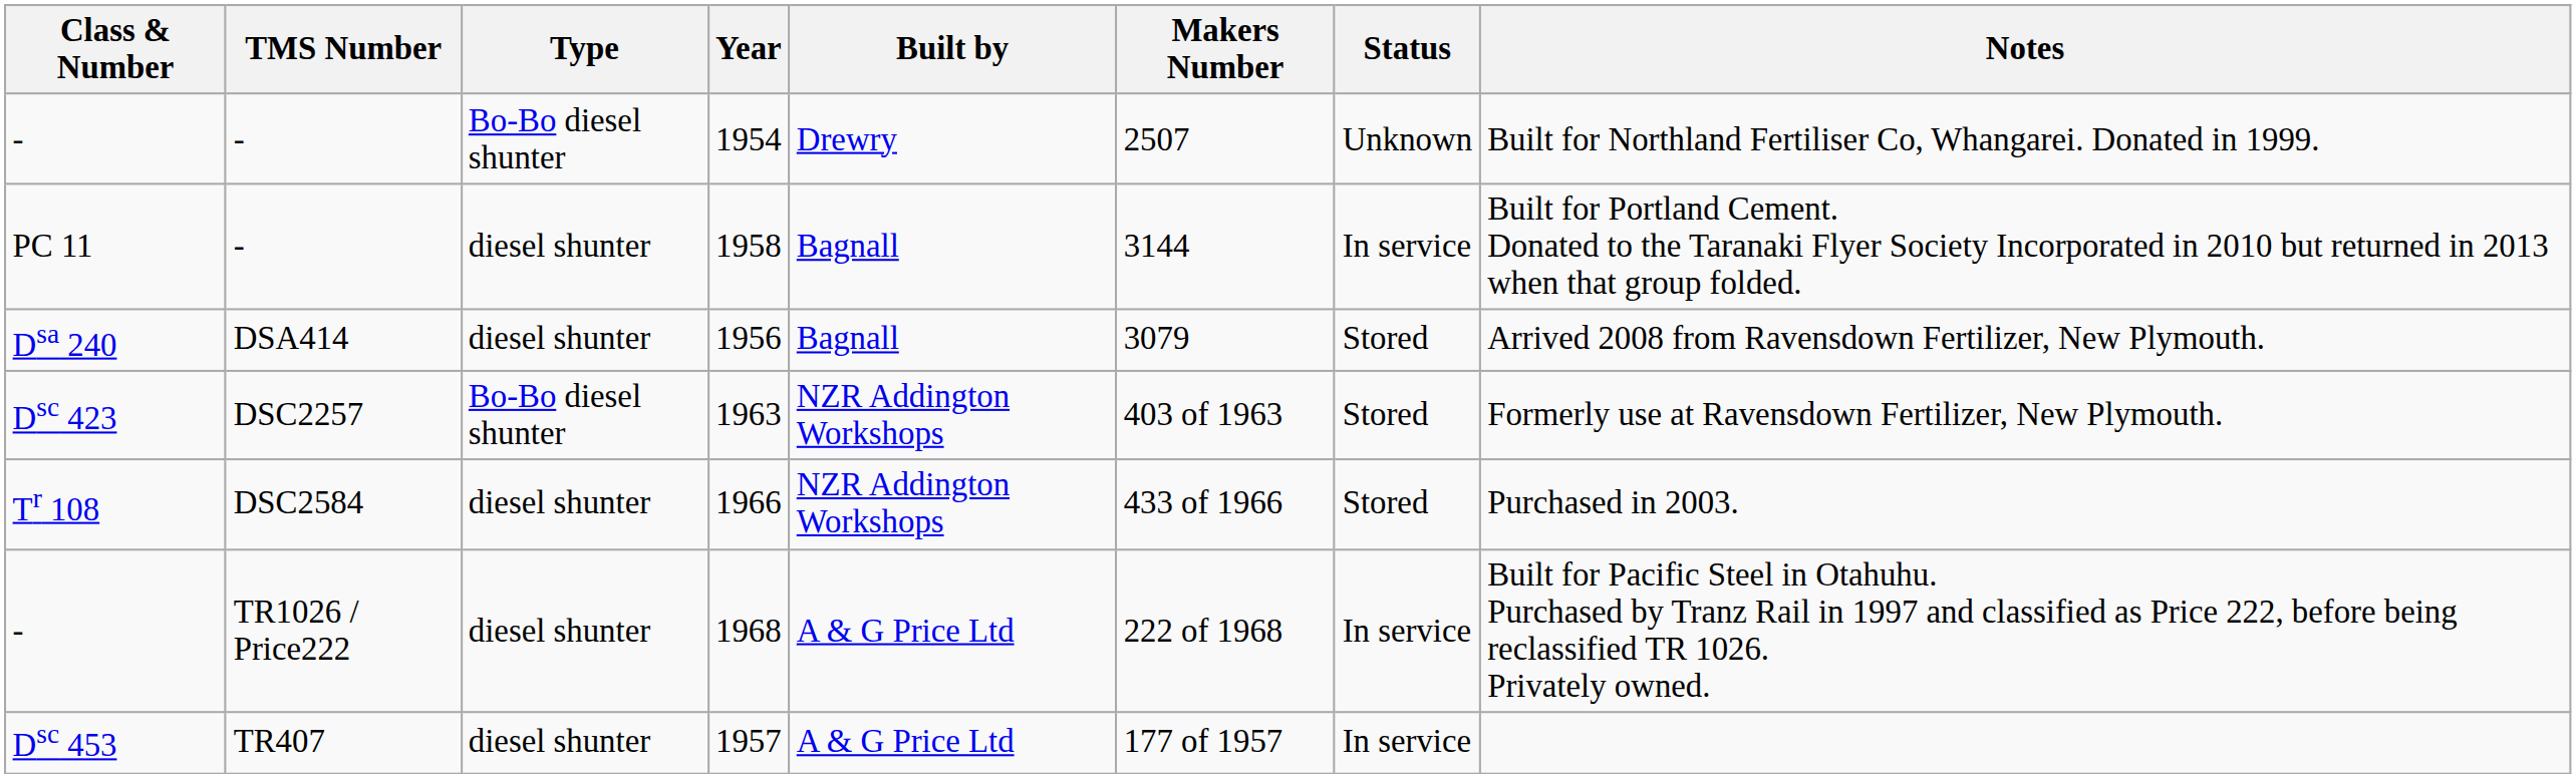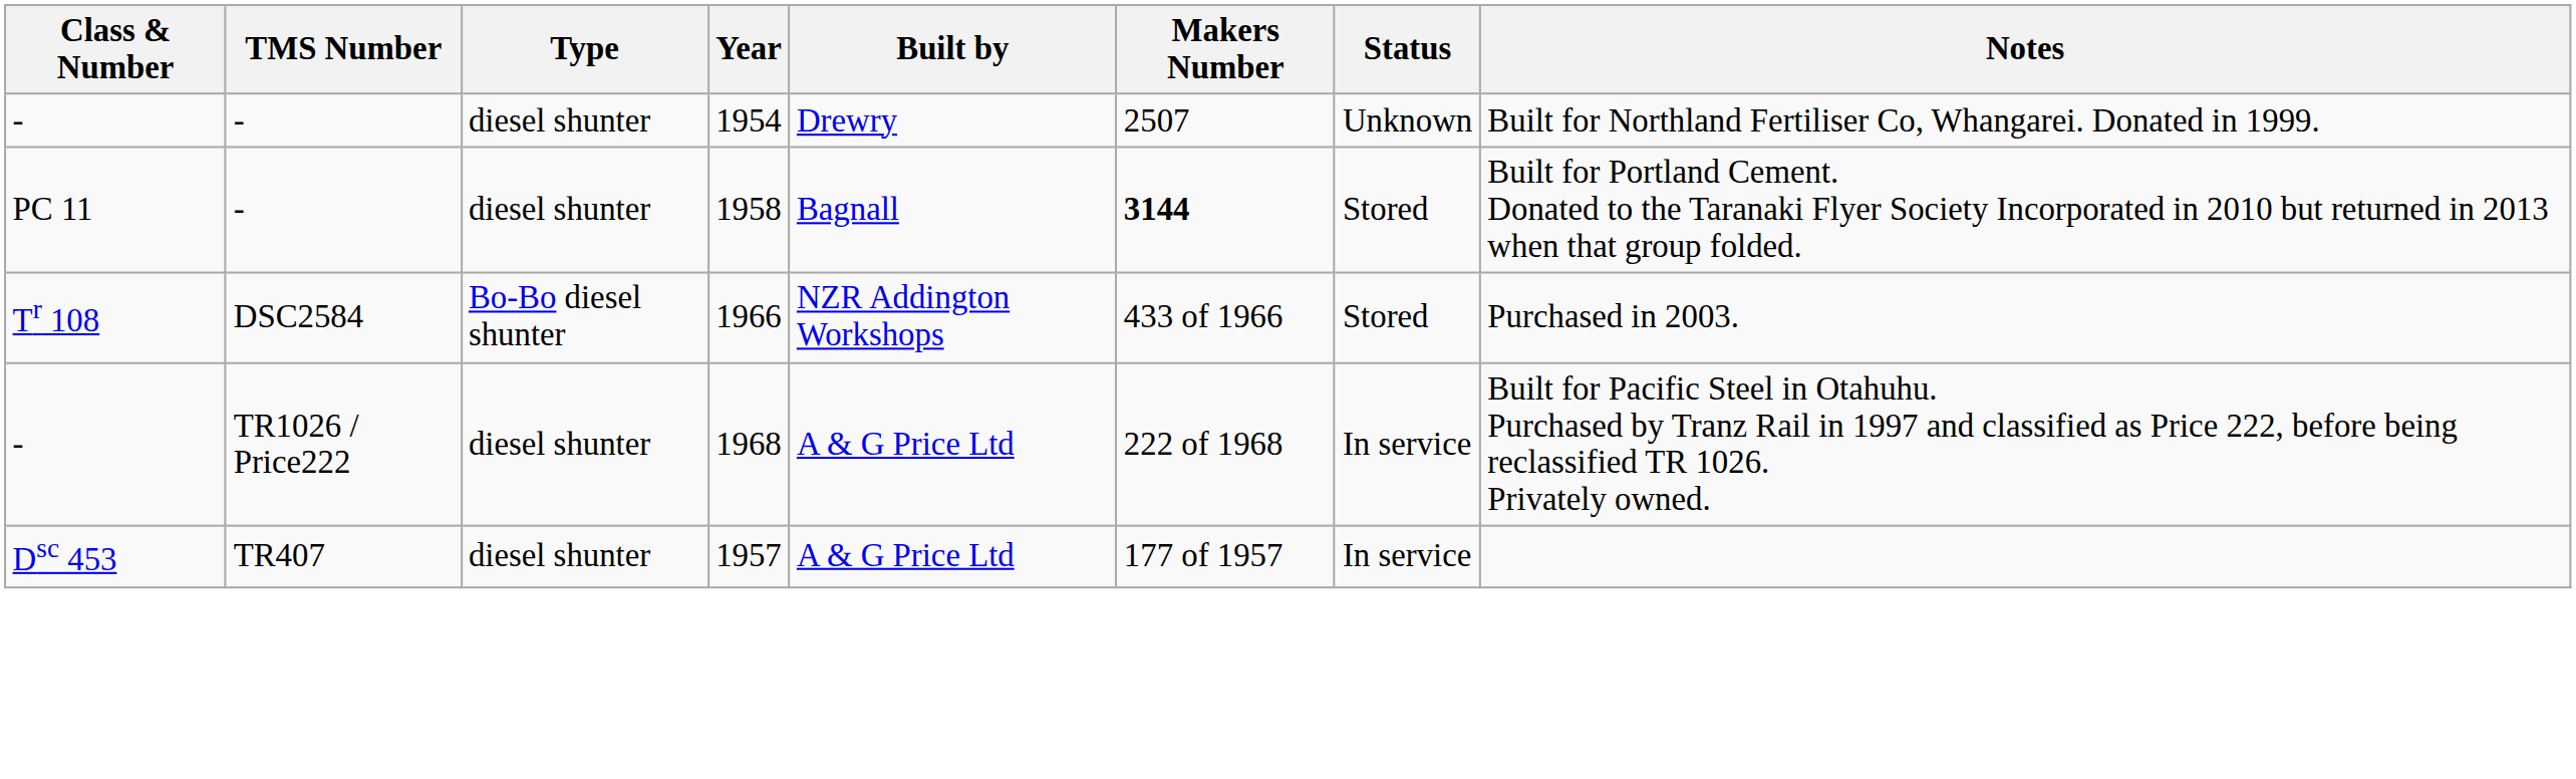1954 | Type: Bo-Bo diesel shunter -> diesel shunter
1958 | Makers Number: normal -> bold
1958 | Status: In service -> Stored
- row: Dsa 240 | DSA414 | diesel shunter | 1956 | Bagnall | 3079 | Stored | Arrived 2008 from Ravensdown Fertilizer, New Plymouth.
- row: Dsc 423 | DSC2257 | Bo-Bo diesel shunter | 1963 | NZR Addington Workshops | 403 of 1963 | Stored | Formerly use at Ravensdown Fertilizer, New Plymouth.
1966 | Type: diesel shunter -> Bo-Bo diesel shunter
